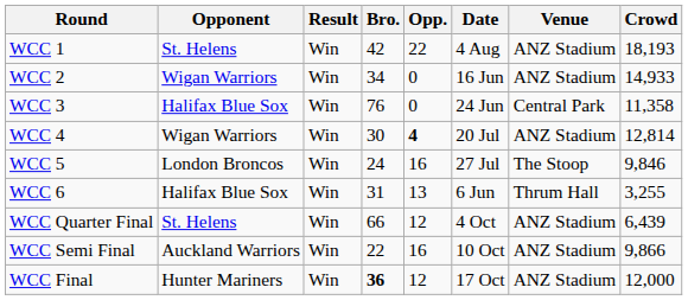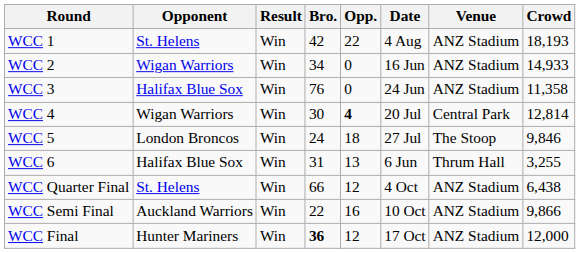WCC 3 | Venue: Central Park -> ANZ Stadium
WCC 4 | Venue: ANZ Stadium -> Central Park
WCC 5 | Opp.: 16 -> 18
WCC Quarter Final | Crowd: 6,439 -> 6,438
